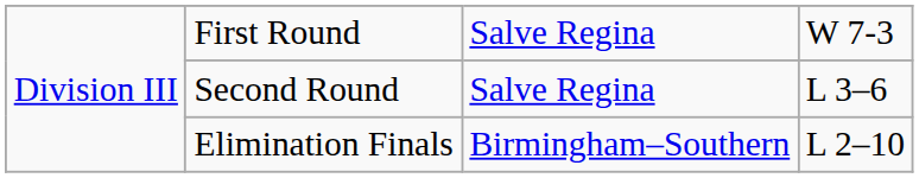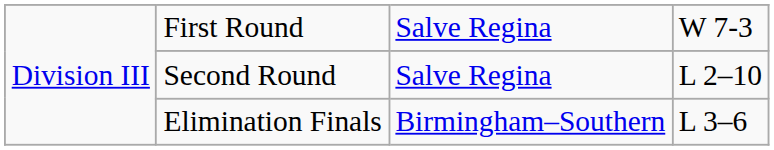Second Round | column 4: L 3–6 -> L 2–10
Elimination Finals | column 4: L 2–10 -> L 3–6
